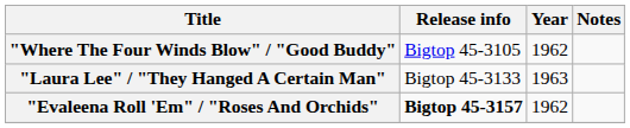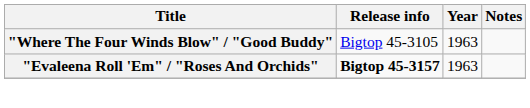"Where The Four Winds Blow" / "Good Buddy" | Year: 1962 -> 1963
- row: "Laura Lee" / "They Hanged A Certain Man" | Bigtop 45-3133 | 1963
"Evaleena Roll 'Em" / "Roses And Orchids" | Year: 1962 -> 1963
